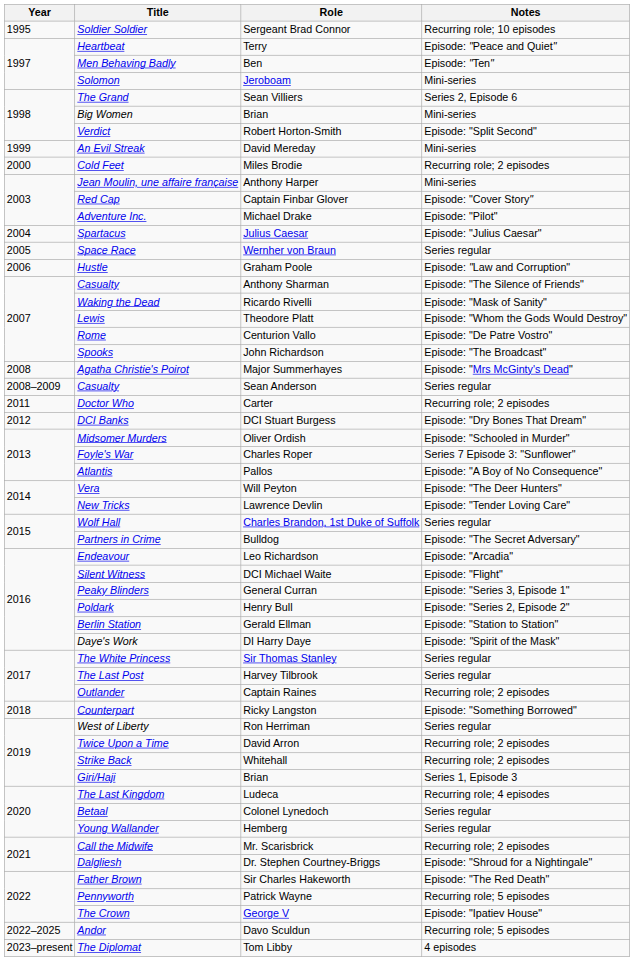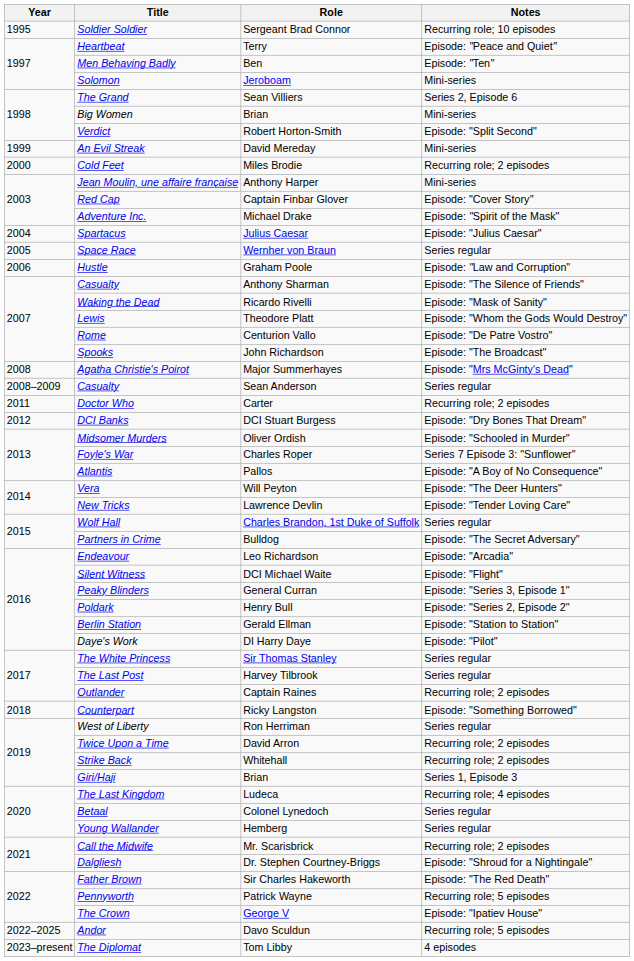Adventure Inc. | Notes: Episode: "Pilot" -> Episode: "Spirit of the Mask"
Daye's Work | Notes: Episode: "Spirit of the Mask" -> Episode: "Pilot"
